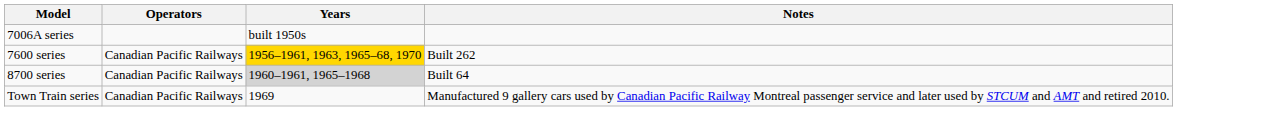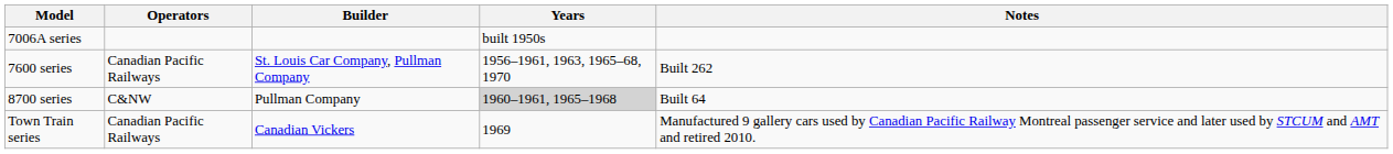+ column: Builder | St. Louis Car Company, Pullman Company | Pullman Company | Canadian Vickers
7600 series | Years: gold background -> no background
8700 series | Operators: Canadian Pacific Railways -> C&NW
